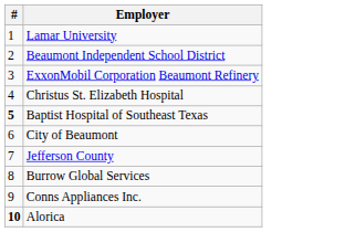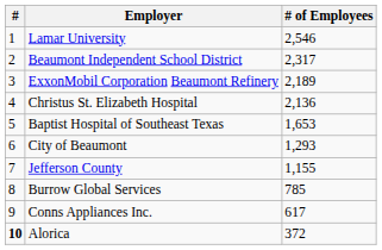+ column: # of Employees | 2,546 | 2,317 | 2,189 | 2,136 | 1,653 | 1,293 | 1,155 | 785 | 617 | 372
Baptist Hospital of Southeast Texas | #: bold -> normal
